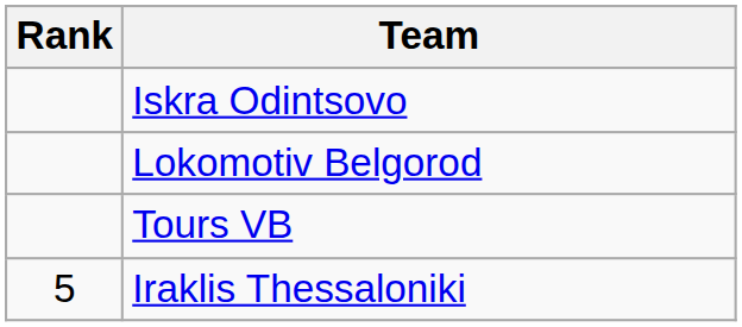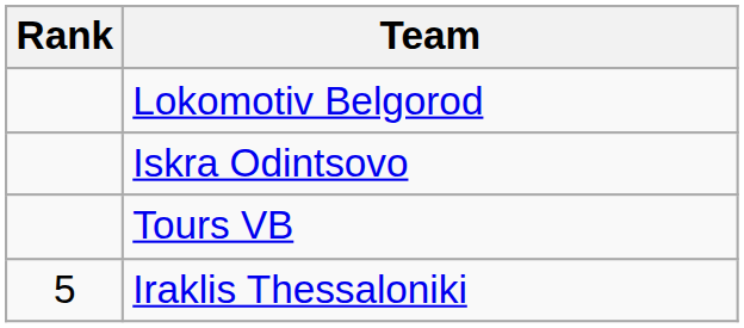rows swapped: Lokomotiv Belgorod <-> Iskra Odintsovo
